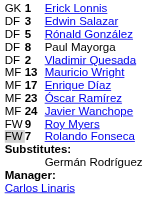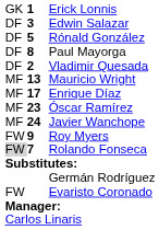+ row: FW | Evaristo Coronado
